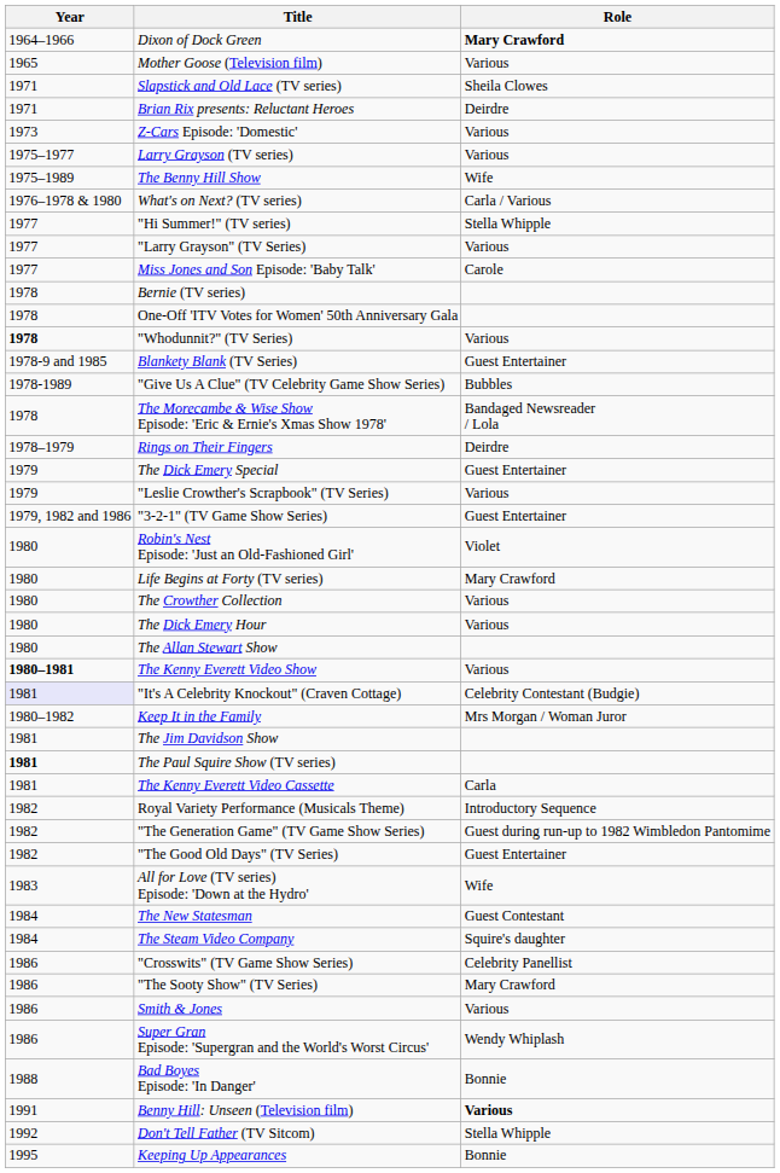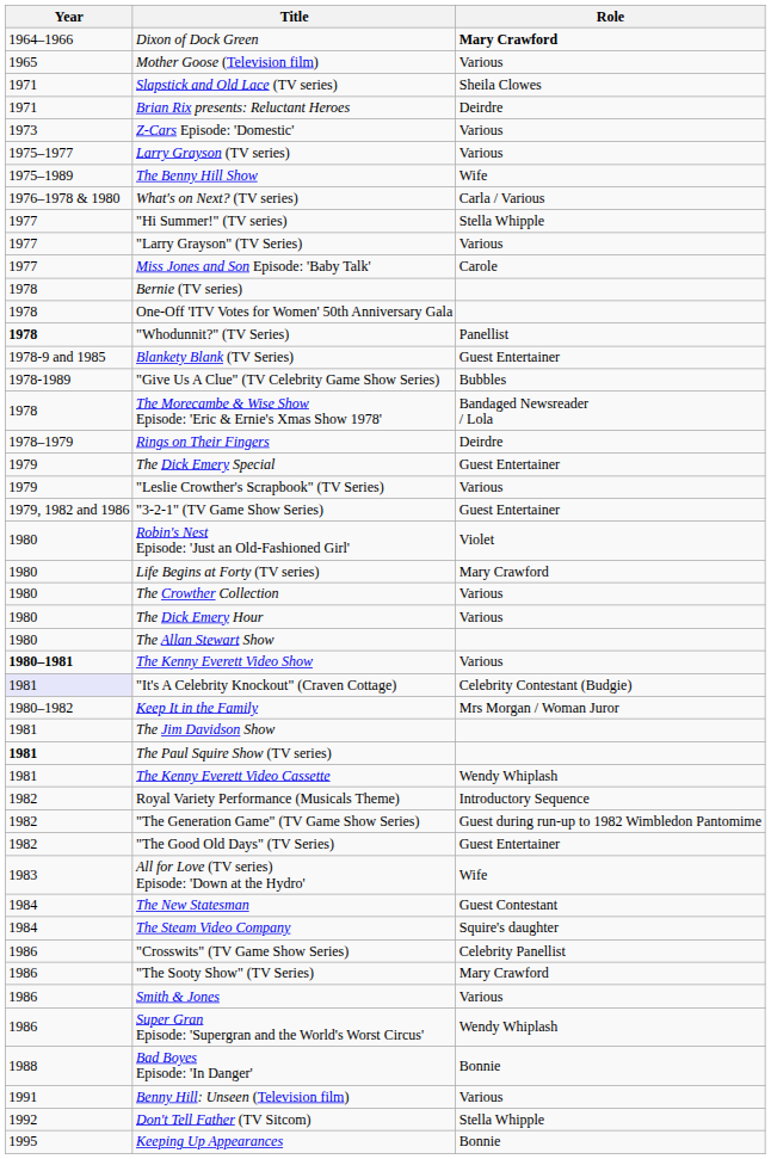"Whodunnit?" (TV Series) | Role: Various -> Panellist
The Kenny Everett Video Cassette | Role: Carla -> Wendy Whiplash
Benny Hill: Unseen (Television film) | Role: bold -> normal
